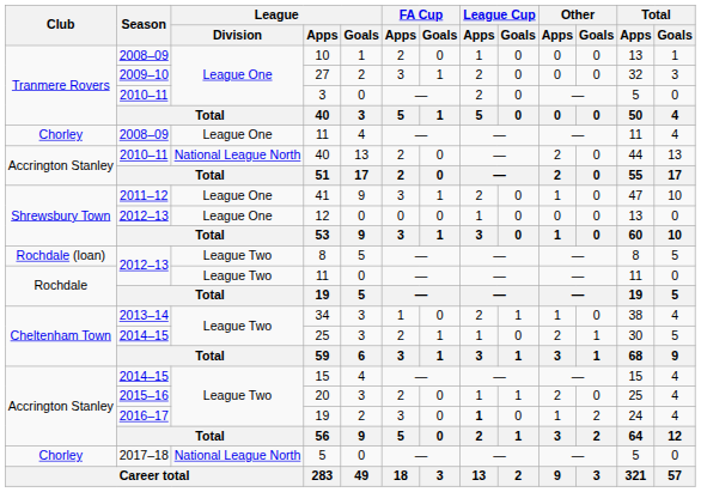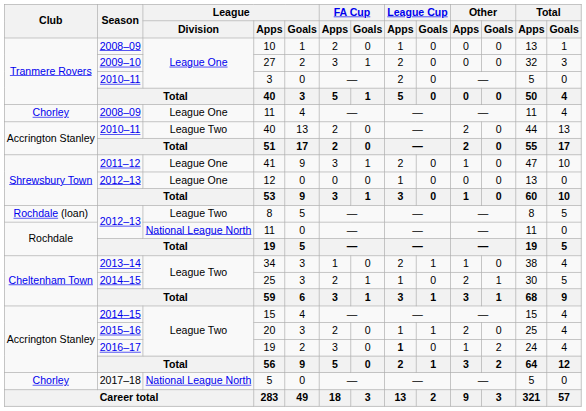2010–11 / 40 | League / Division: National League North -> League Two
2012–13 / 11 | League / Division: League Two -> National League North
